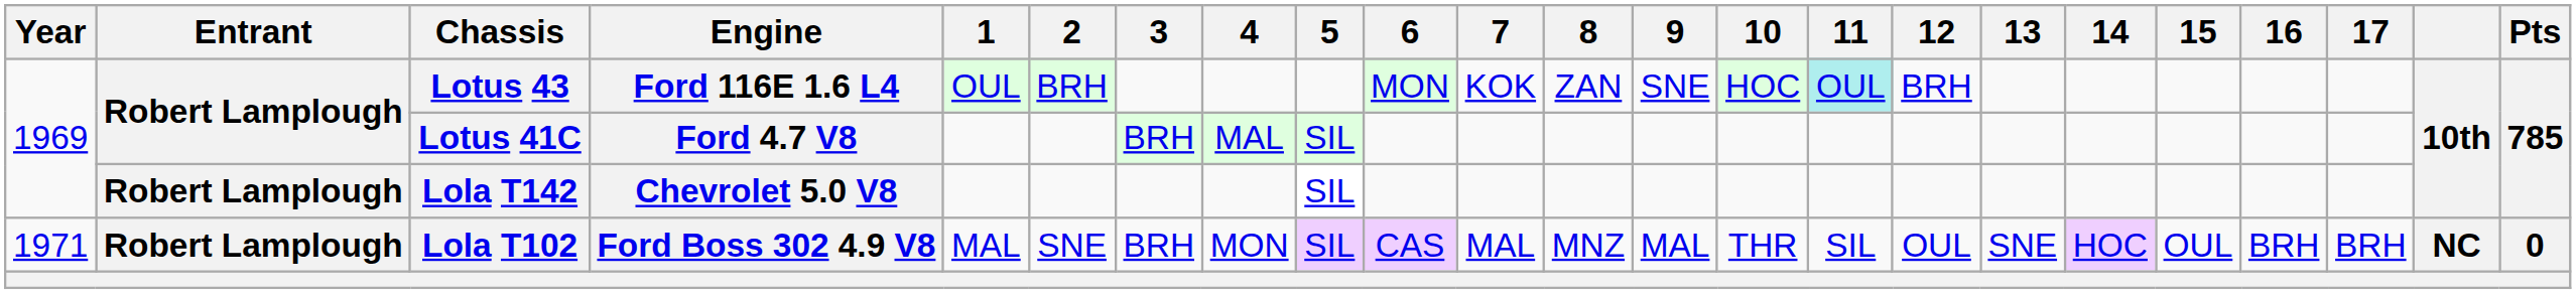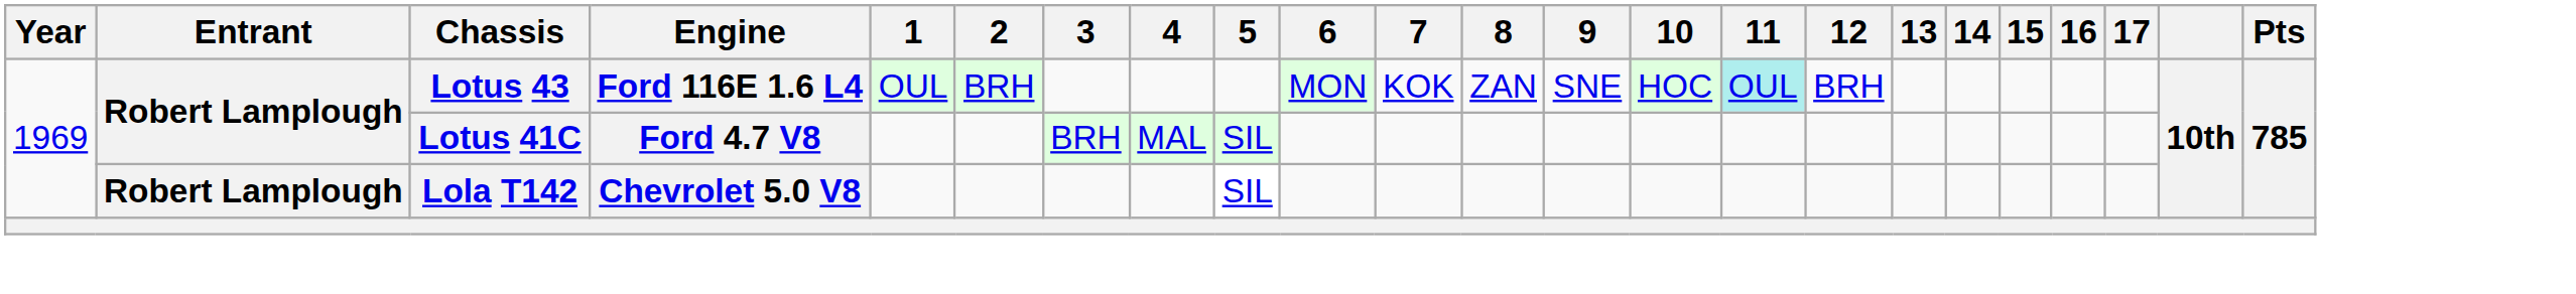- row: 1971 | Robert Lamplough | Lola T102 | Ford Boss 302 4.9 V8 | MAL | SNE | BRH | MON | SIL | CAS | MAL | MNZ | MAL | THR | SIL | OUL | SNE | HOC | OUL | BRH | BRH | NC | 0
